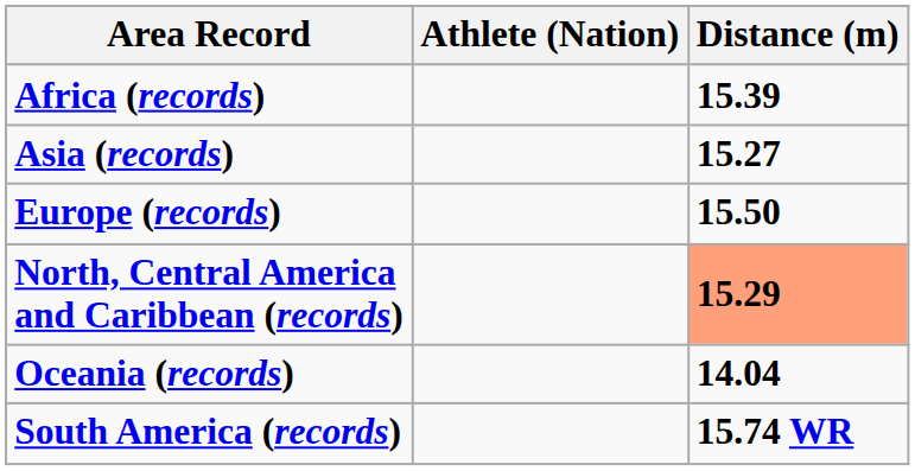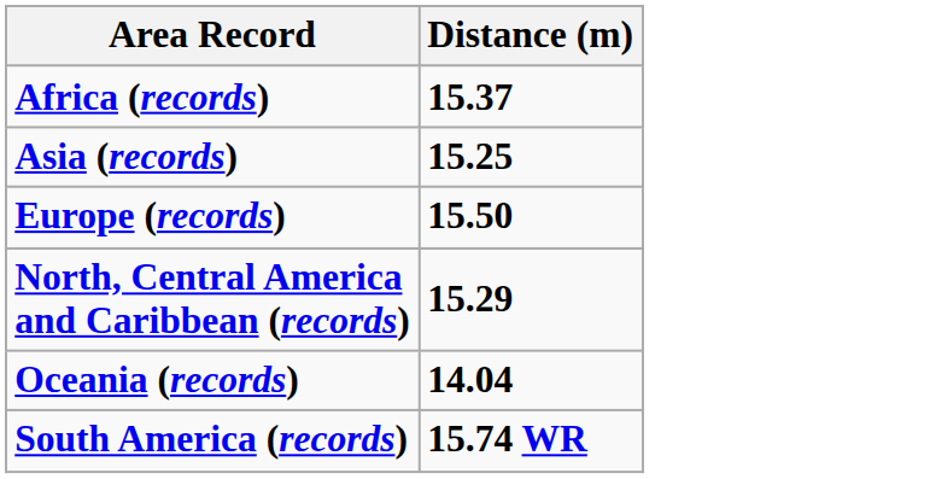- column: Athlete (Nation)
Africa (records) | Distance (m): 15.39 -> 15.37
Asia (records) | Distance (m): 15.27 -> 15.25
North, Central America and Caribbean (records) | Distance (m): lightsalmon background -> no background
